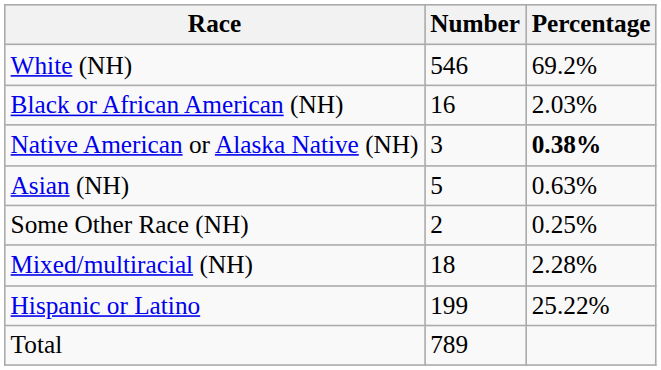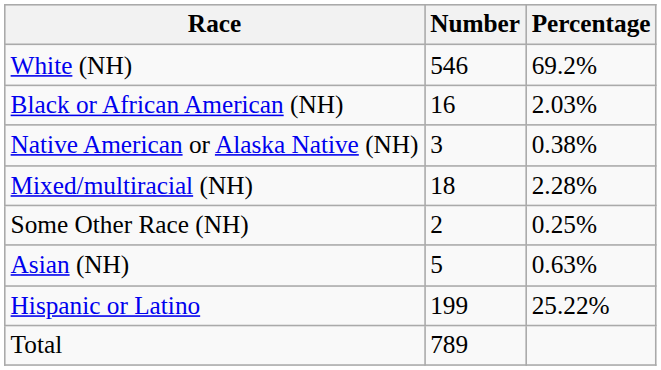Native American or Alaska Native (NH) | Percentage: bold -> normal
rows swapped: Asian (NH) <-> Mixed/multiracial (NH)
